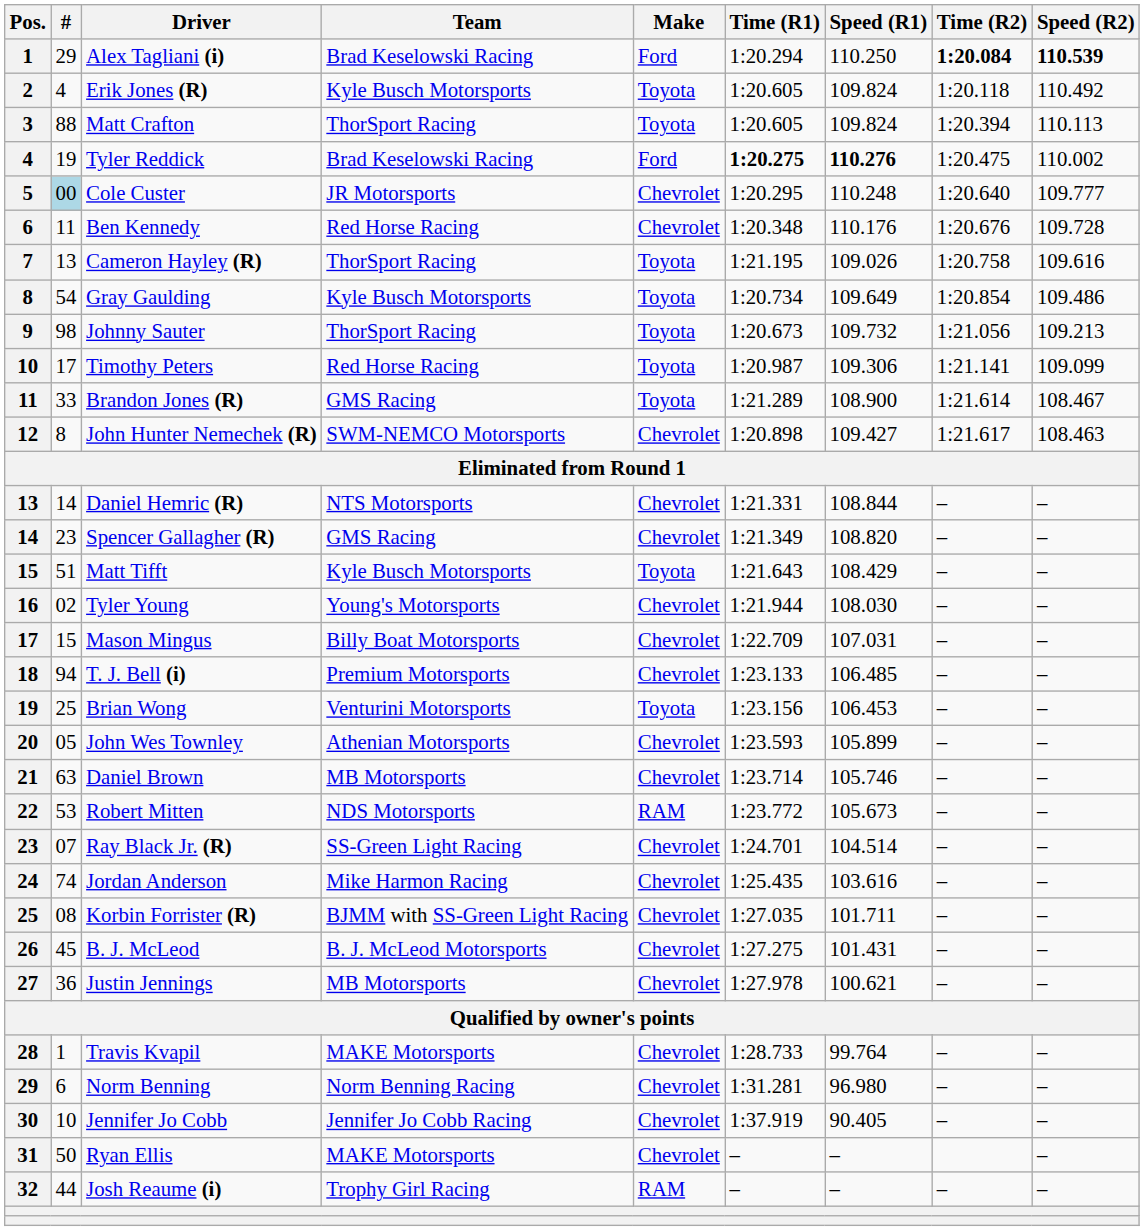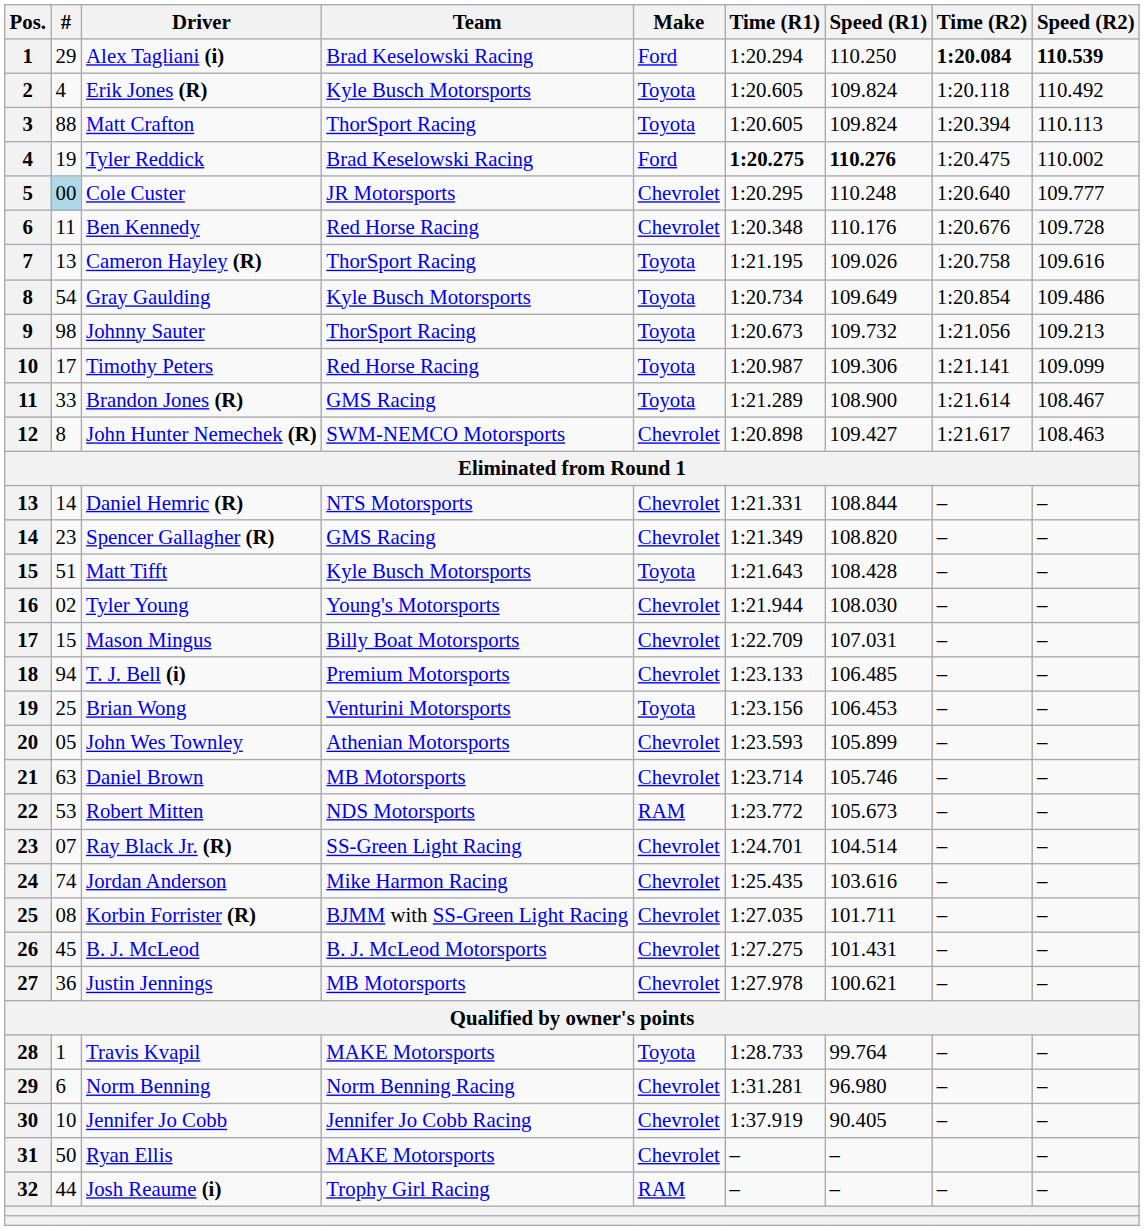Matt Tifft | Speed (R1): 108.429 -> 108.428
Travis Kvapil | Make: Chevrolet -> Toyota
